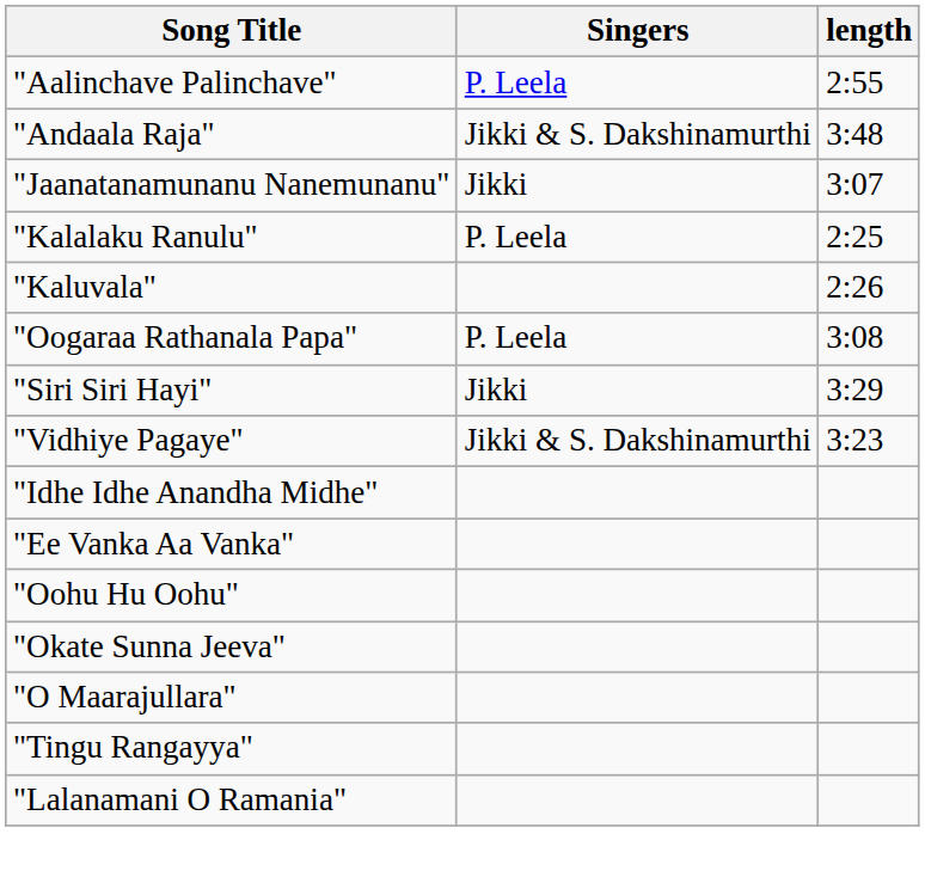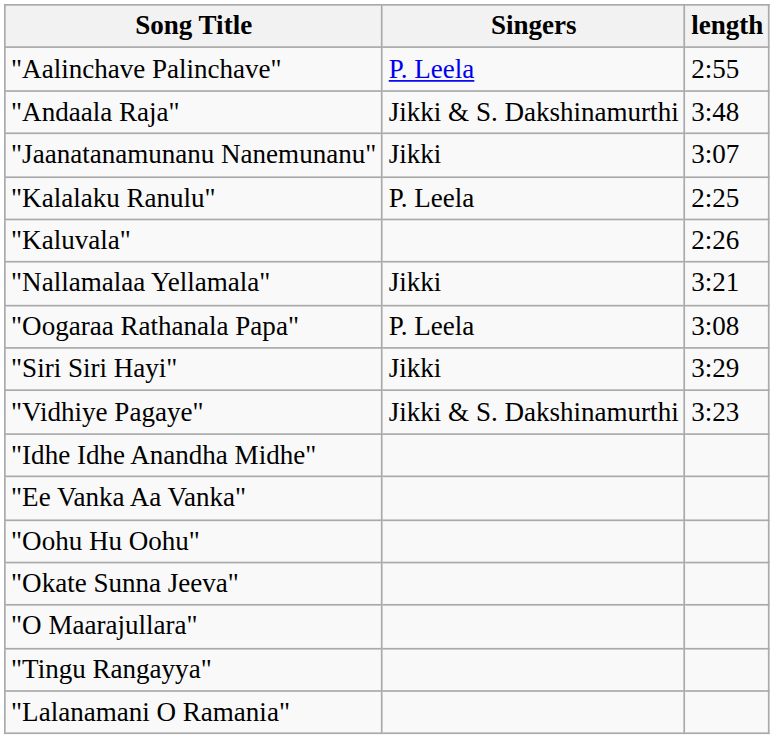+ row: "Nallamalaa Yellamala" | Jikki | 3:21
